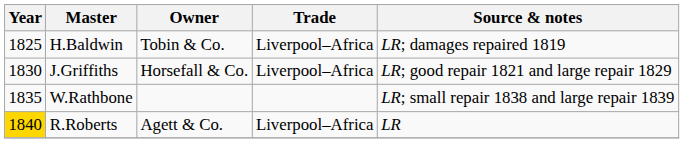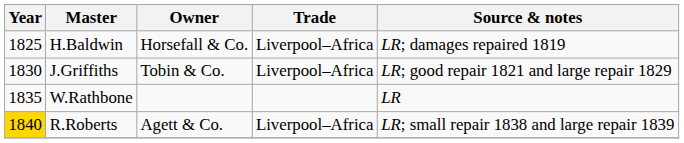H.Baldwin | Owner: Tobin & Co. -> Horsefall & Co.
J.Griffiths | Owner: Horsefall & Co. -> Tobin & Co.
W.Rathbone | Source & notes: LR; small repair 1838 and large repair 1839 -> LR
R.Roberts | Source & notes: LR -> LR; small repair 1838 and large repair 1839
